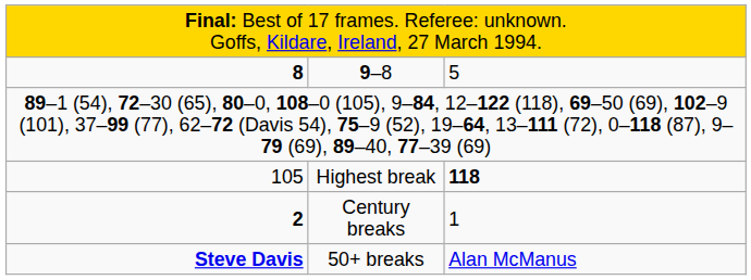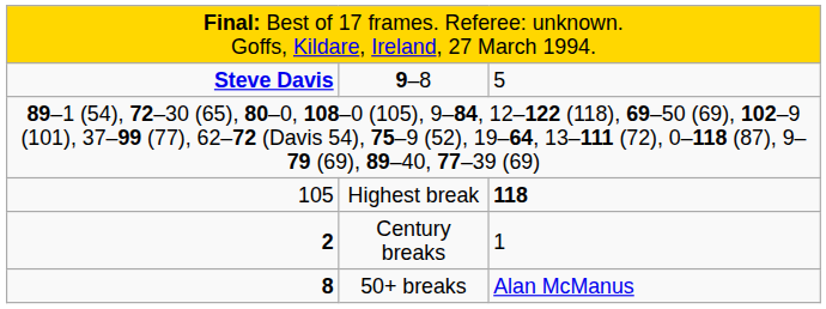9–8 | column 1: 8 -> Steve Davis
50+ breaks | column 1: Steve Davis -> 8
